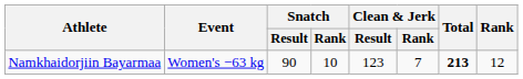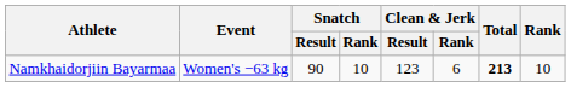Namkhaidorjiin Bayarmaa | Clean & Jerk / Rank: 7 -> 6
Namkhaidorjiin Bayarmaa | Rank: 12 -> 10
